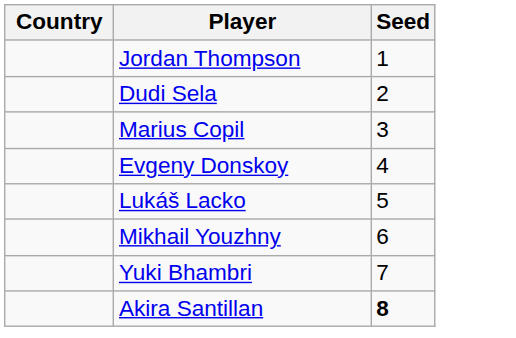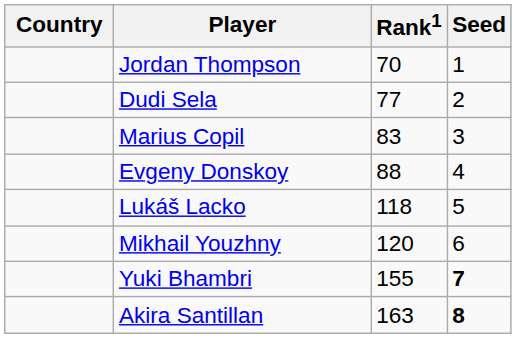+ column: Rank1 | 70 | 77 | 83 | 88 | 118 | 120 | 155 | 163
Yuki Bhambri | Seed: normal -> bold
